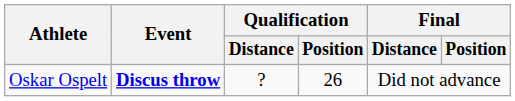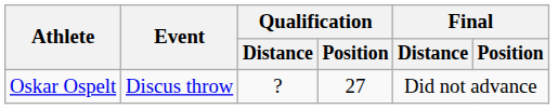Oskar Ospelt | Event: bold -> normal
Oskar Ospelt | Qualification / Position: 26 -> 27
